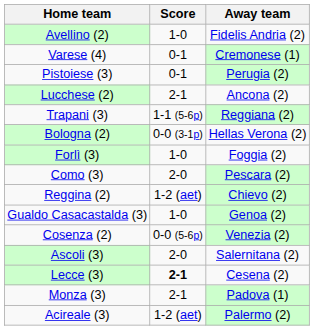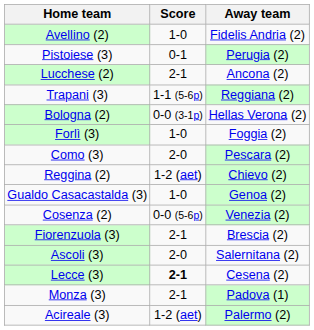- row: Varese (4) | 0-1 | Cremonese (1)
+ row: Fiorenzuola (3) | 2-1 | Brescia (2)
